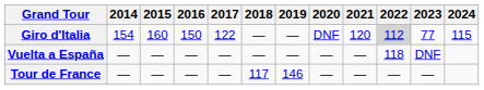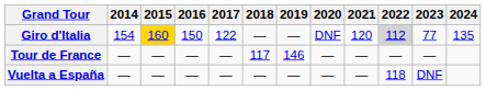Giro d'Italia | 2015: no background -> gold background
Giro d'Italia | 2024: 115 -> 135
rows swapped: Tour de France <-> Vuelta a España
